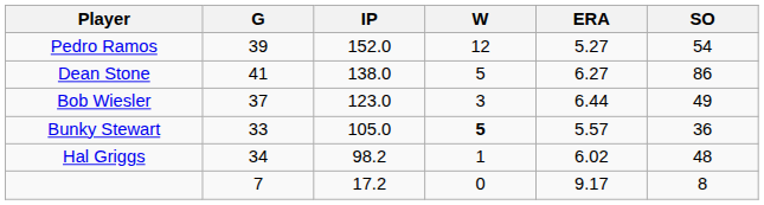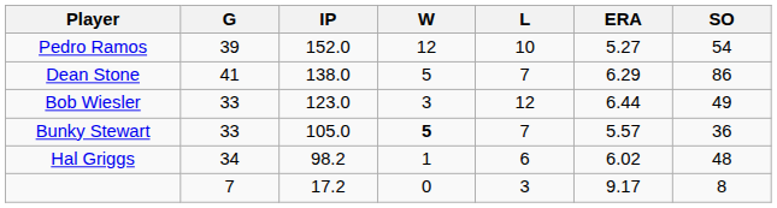+ column: L | 10 | 7 | 12 | 7 | 6 | 3
Dean Stone | ERA: 6.27 -> 6.29
Bob Wiesler | G: 37 -> 33
